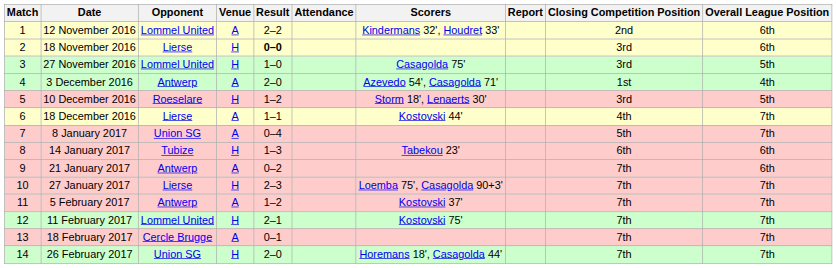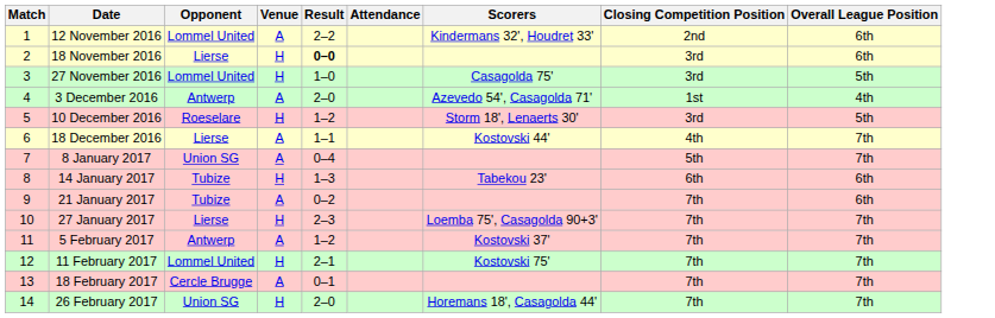- column: Report
21 January 2017 | Opponent: Antwerp -> Tubize
